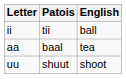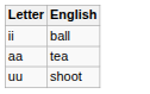- column: Patois | tii | baal | shuut
